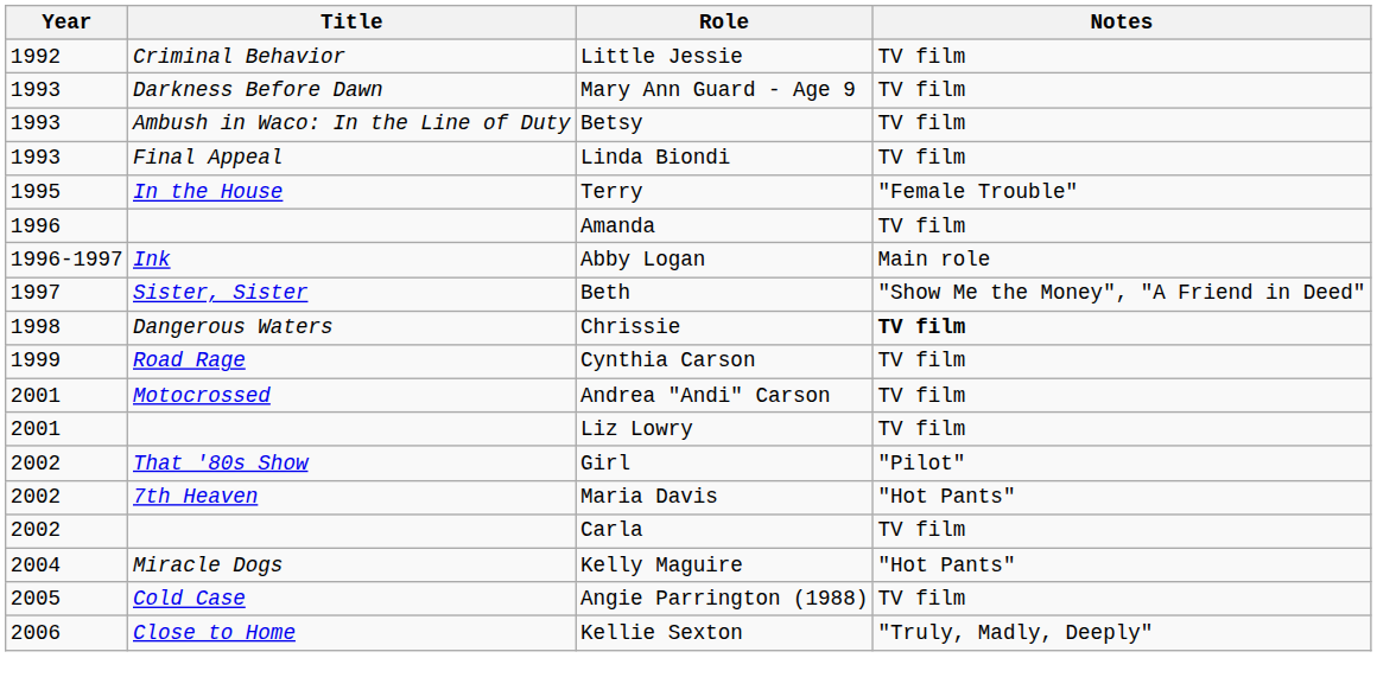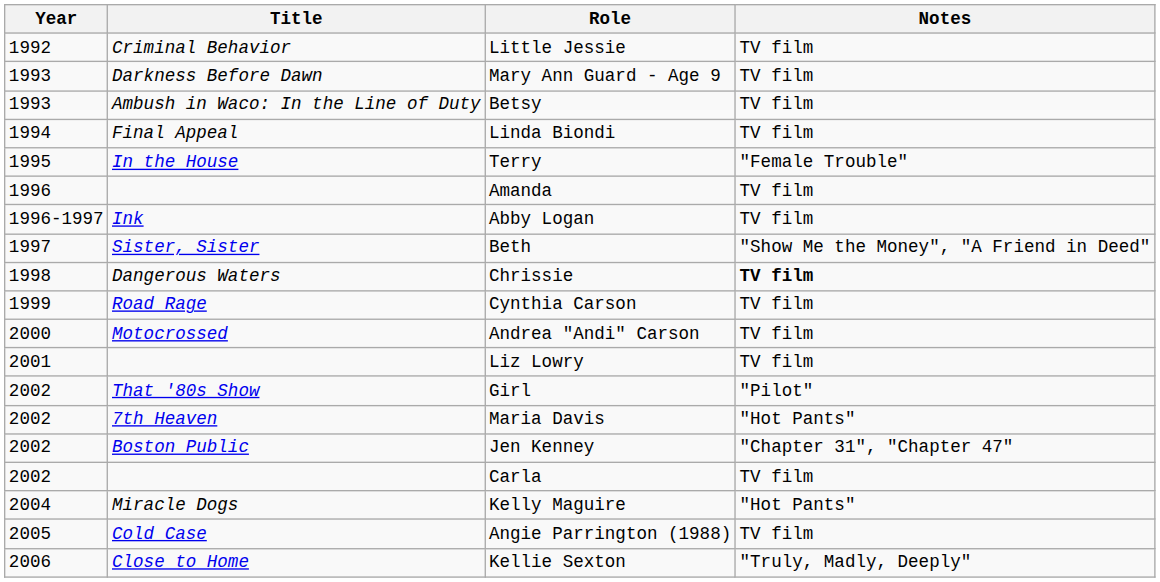Linda Biondi | Year: 1993 -> 1994
Abby Logan | Notes: Main role -> TV film
Andrea "Andi" Carson | Year: 2001 -> 2000
+ row: 2002 | Boston Public | Jen Kenney | "Chapter 31", "Chapter 47"
